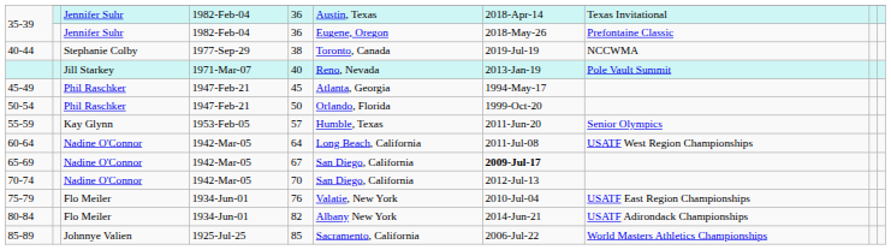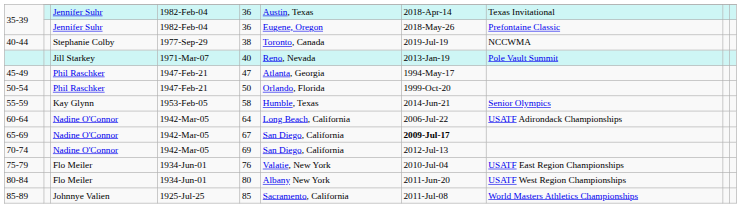45-49 | column 5: 45 -> 47
55-59 | column 5: 57 -> 58
55-59 | column 7: 2011-Jun-20 -> 2014-Jun-21
60-64 | column 7: 2011-Jul-08 -> 2006-Jul-22
60-64 | column 8: USATF West Region Championships -> USATF Adirondack Championships
70-74 | column 5: 70 -> 69
80-84 | column 5: 82 -> 80
80-84 | column 7: 2014-Jun-21 -> 2011-Jun-20
80-84 | column 8: USATF Adirondack Championships -> USATF West Region Championships
85-89 | column 7: 2006-Jul-22 -> 2011-Jul-08
